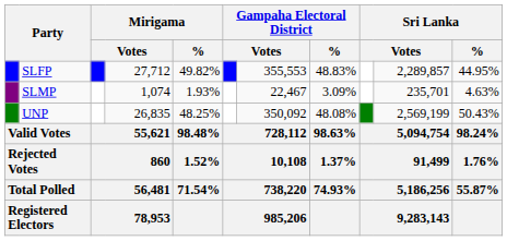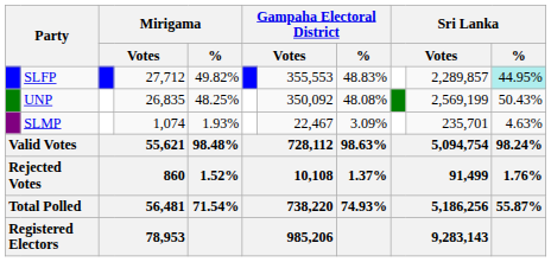SLFP | Sri Lanka / %: no background -> paleturquoise background
rows swapped: UNP <-> SLMP
